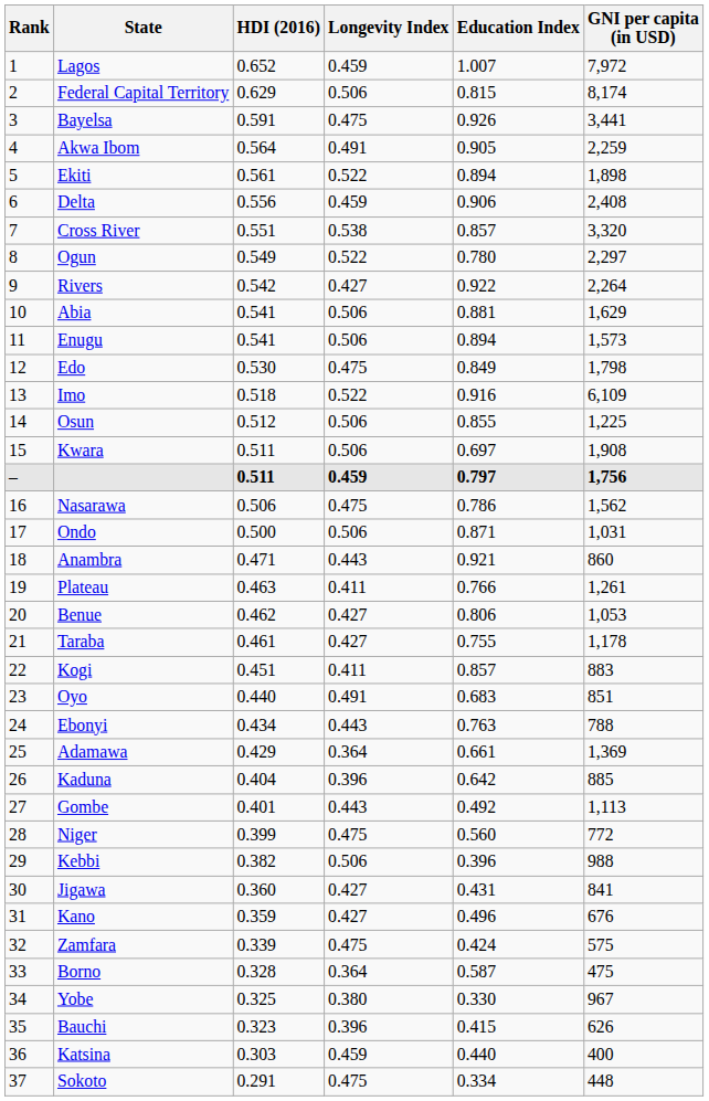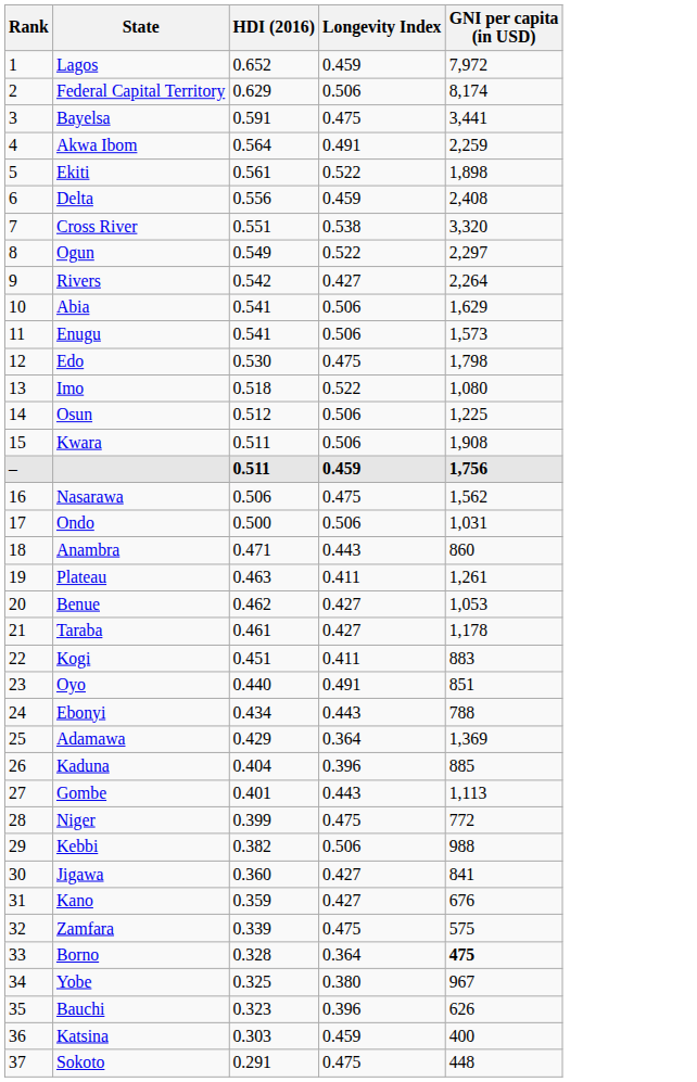- column: Education Index | 1.007 | 0.815 | 0.926 | 0.905 | 0.894 | 0.906 | 0.857 | 0.780 | 0.922 | 0.881 | 0.894 | 0.849 | 0.916 | 0.855 | 0.697 | 0.797 | 0.786 | 0.871 | 0.921 | 0.766 | 0.806 | 0.755 | 0.857 | 0.683 | 0.763 | 0.661 | 0.642 | 0.492 | 0.560 | 0.396 | 0.431 | 0.496 | 0.424 | 0.587 | 0.330 | 0.415 | 0.440 | 0.334
Imo | GNI per capita (in USD): 6,109 -> 1,080
Borno | GNI per capita (in USD): normal -> bold
